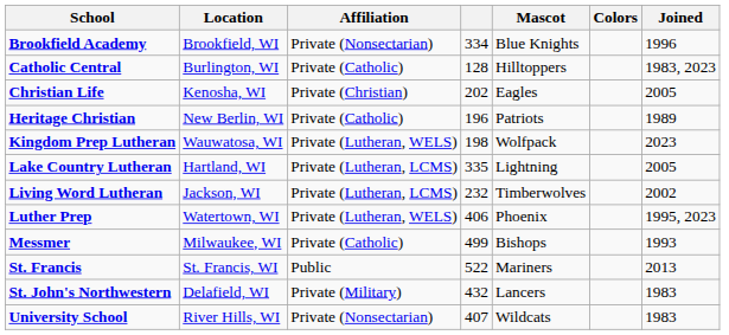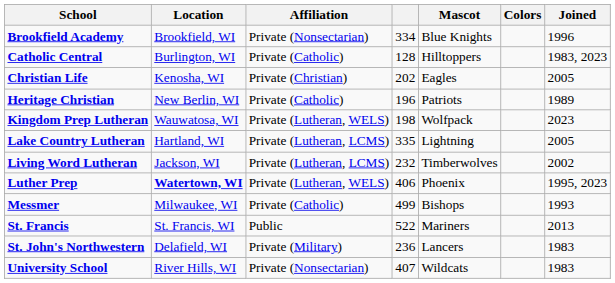Luther Prep | Location: normal -> bold
St. John's Northwestern | column 4: 432 -> 236
